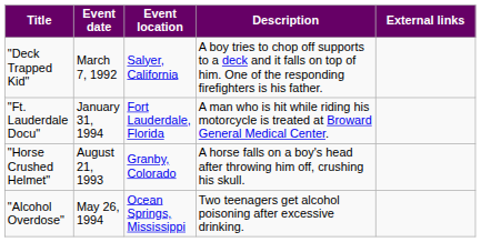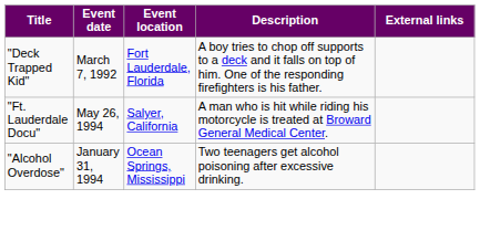"Deck Trapped Kid" | Event location: Salyer, California -> Fort Lauderdale, Florida
"Ft. Lauderdale Docu" | Event date: January 31, 1994 -> May 26, 1994
"Ft. Lauderdale Docu" | Event location: Fort Lauderdale, Florida -> Salyer, California
- row: "Horse Crushed Helmet" | August 21, 1993 | Granby, Colorado | A horse falls on a boy's head after throwing him off, crushing his skull.
"Alcohol Overdose" | Event date: May 26, 1994 -> January 31, 1994
